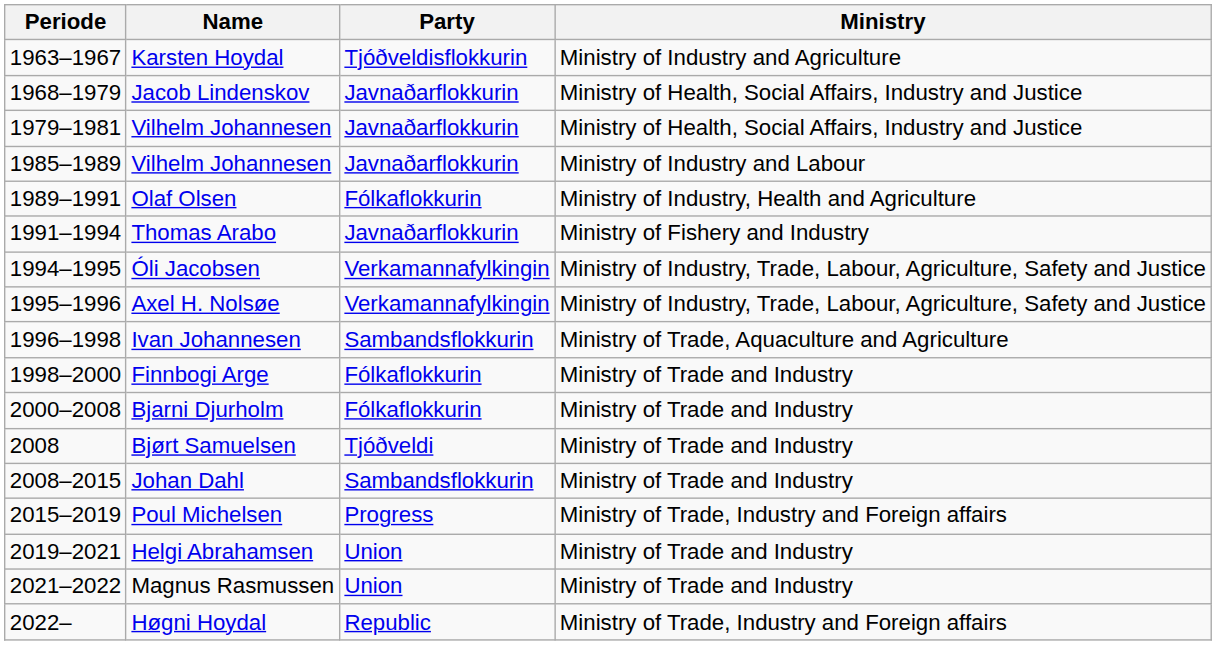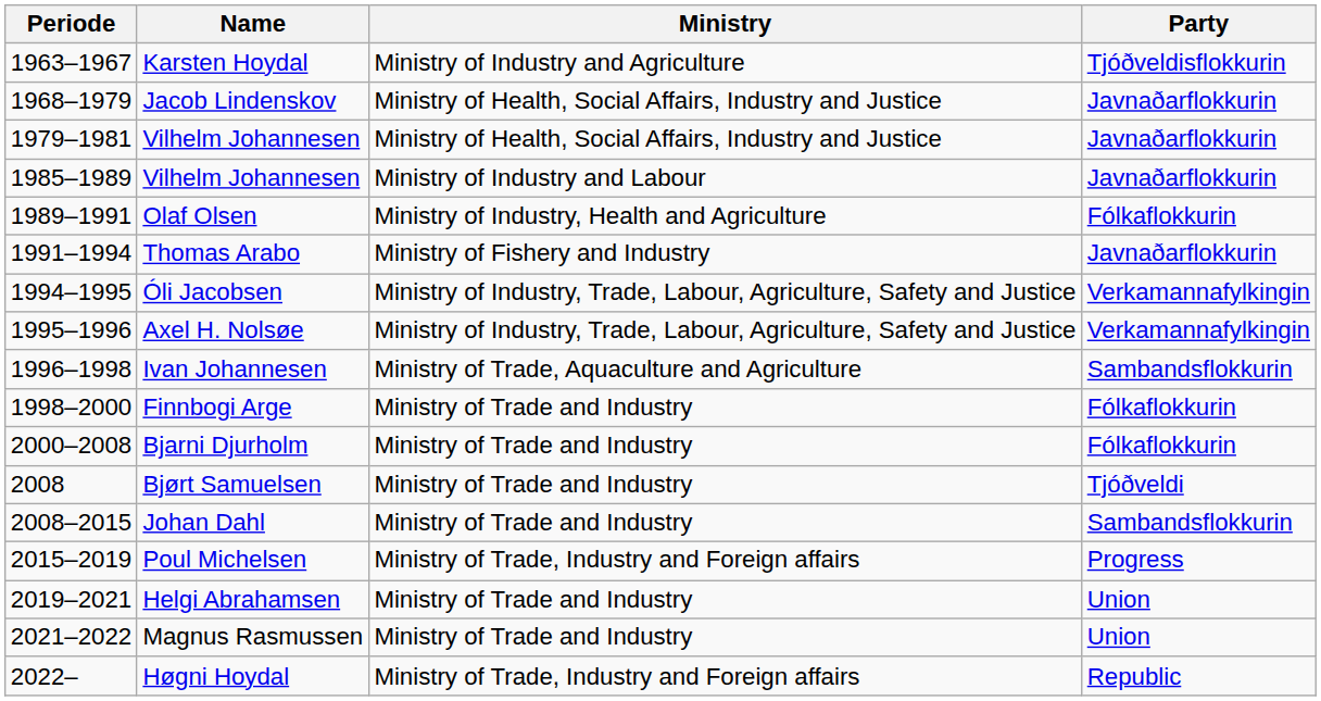columns swapped: Party <-> Ministry
